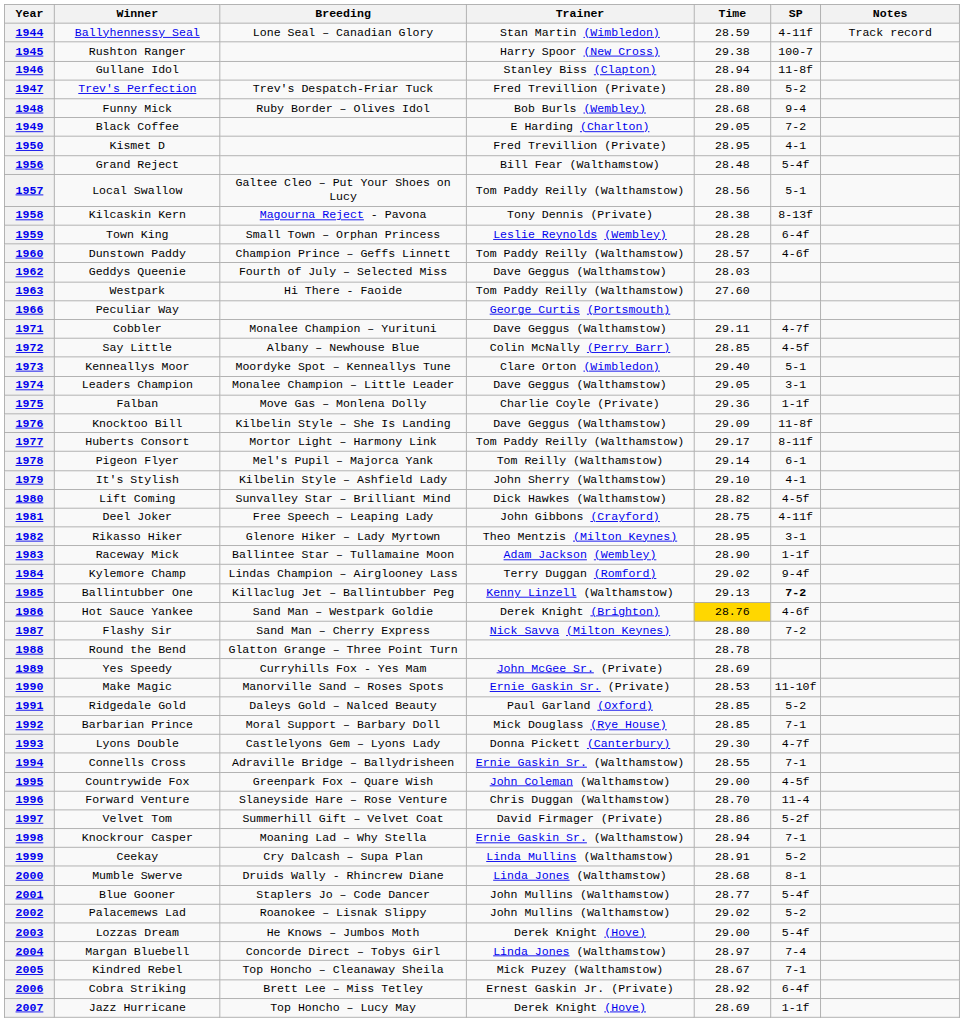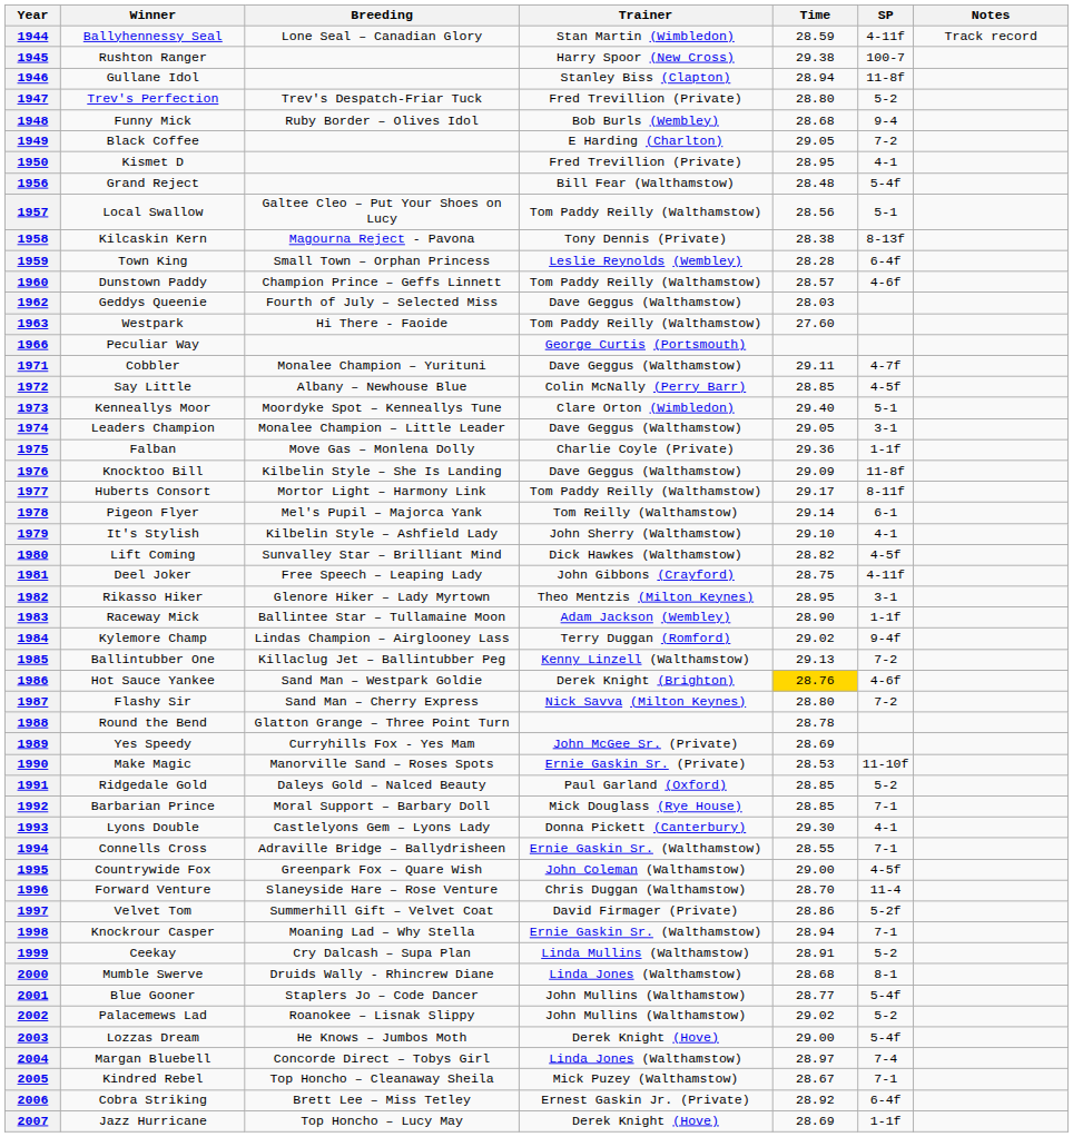1985 | SP: bold -> normal
1993 | SP: 4-7f -> 4-1
